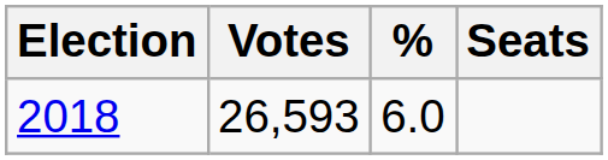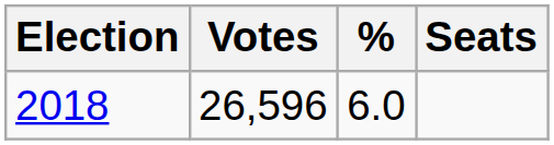2018 | Votes: 26,593 -> 26,596
